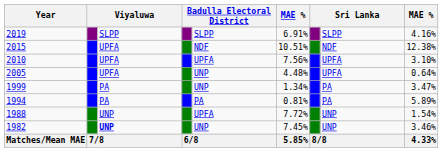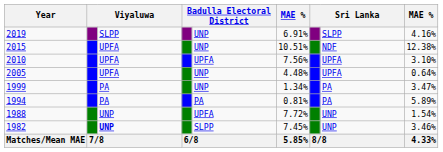2019 | column 5: SLPP -> UNP
2015 | column 5: NDF -> UNP
1982 | column 5: UNP -> SLPP
